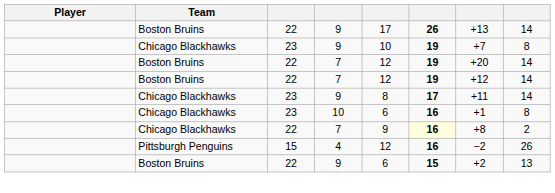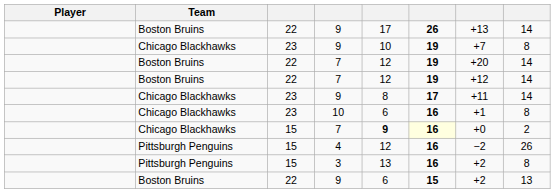Chicago Blackhawks / 7 | column 3: 22 -> 15
Chicago Blackhawks / 7 | column 5: normal -> bold
Chicago Blackhawks / 7 | column 7: +8 -> +0
+ row: Pittsburgh Penguins | 15 | 3 | 13 | 16 | +2 | 8
